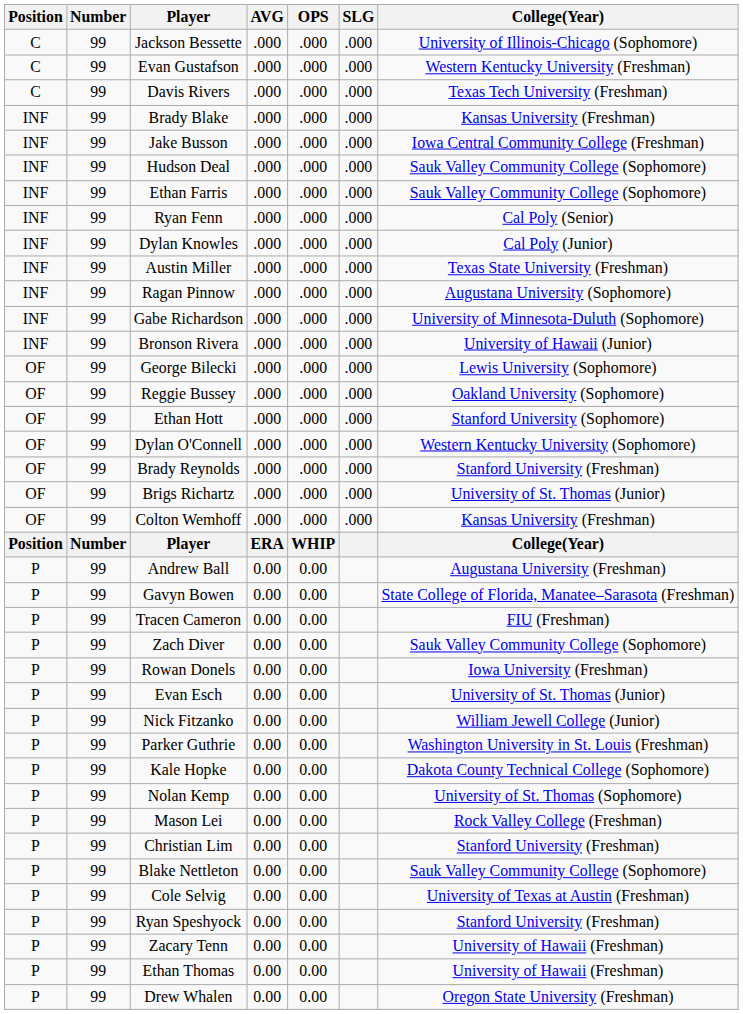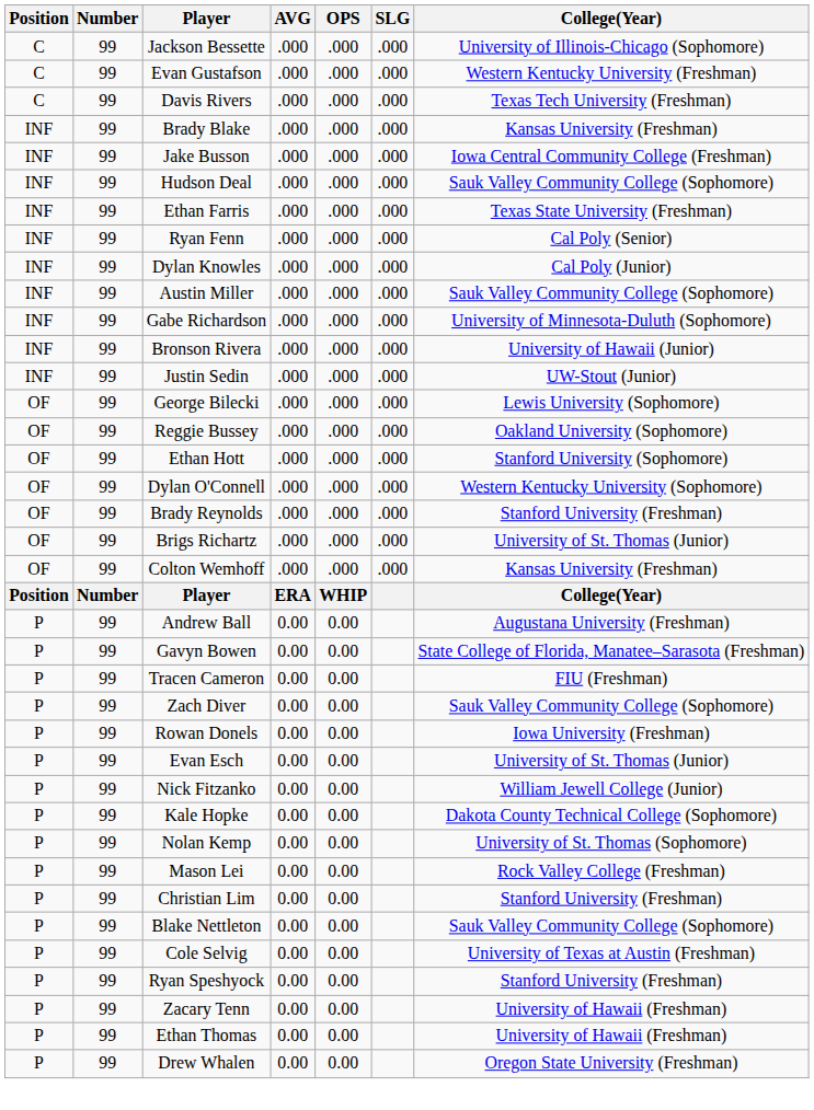Ethan Farris | College(Year): Sauk Valley Community College (Sophomore) -> Texas State University (Freshman)
Austin Miller | College(Year): Texas State University (Freshman) -> Sauk Valley Community College (Sophomore)
- row: INF | 99 | Ragan Pinnow | .000 | .000 | .000 | Augustana University (Sophomore)
+ row: INF | 99 | Justin Sedin | .000 | .000 | .000 | UW-Stout (Junior)
- row: P | 99 | Parker Guthrie | 0.00 | 0.00 | Washington University in St. Louis (Freshman)
